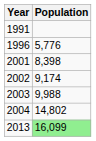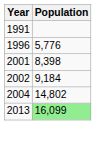2002 | Population: 9,174 -> 9,184
- row: 2003 | 9,988
